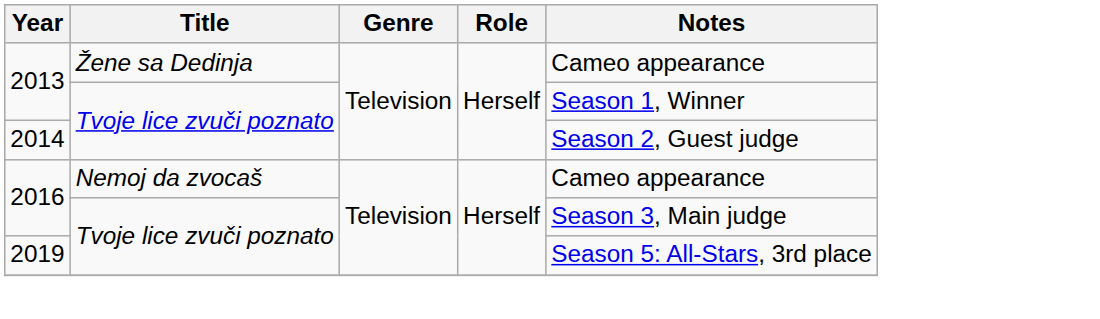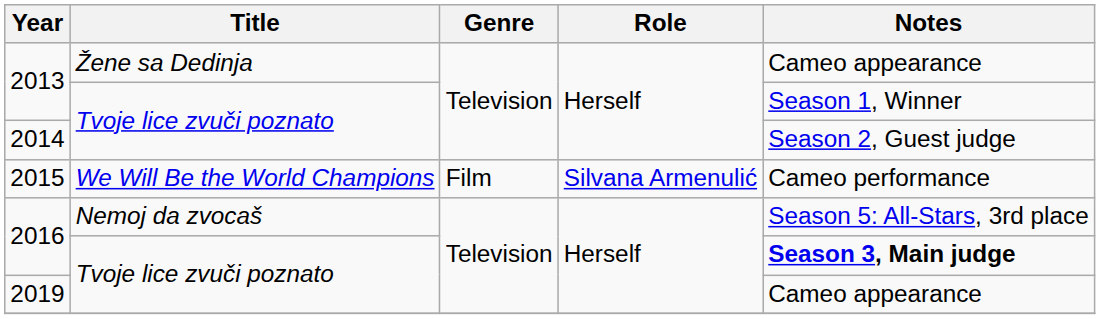+ row: 2015 | We Will Be the World Champions | Film | Silvana Armenulić | Cameo performance
2016 / Nemoj da zvocaš | Notes: Cameo appearance -> Season 5: All-Stars, 3rd place
2016 / Tvoje lice zvuči poznato | Notes: normal -> bold
2019 | Notes: Season 5: All-Stars, 3rd place -> Cameo appearance
